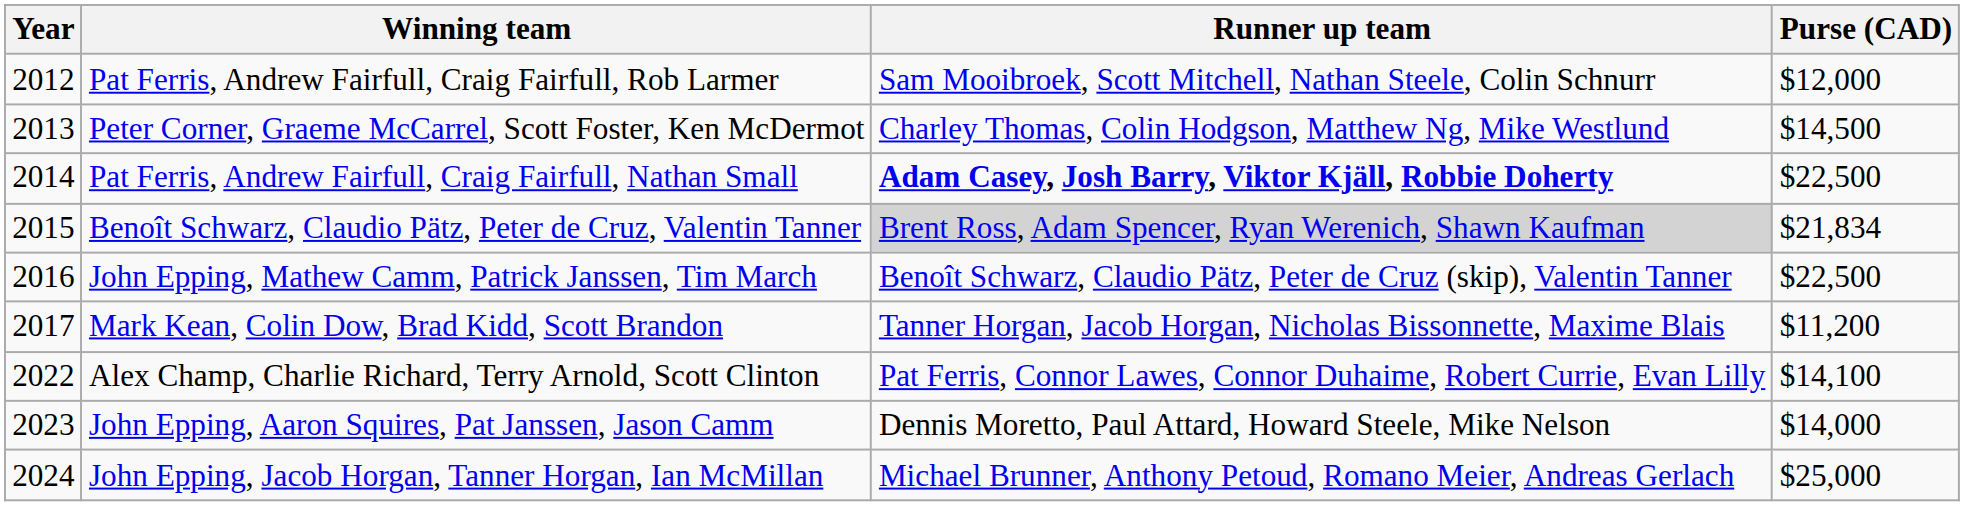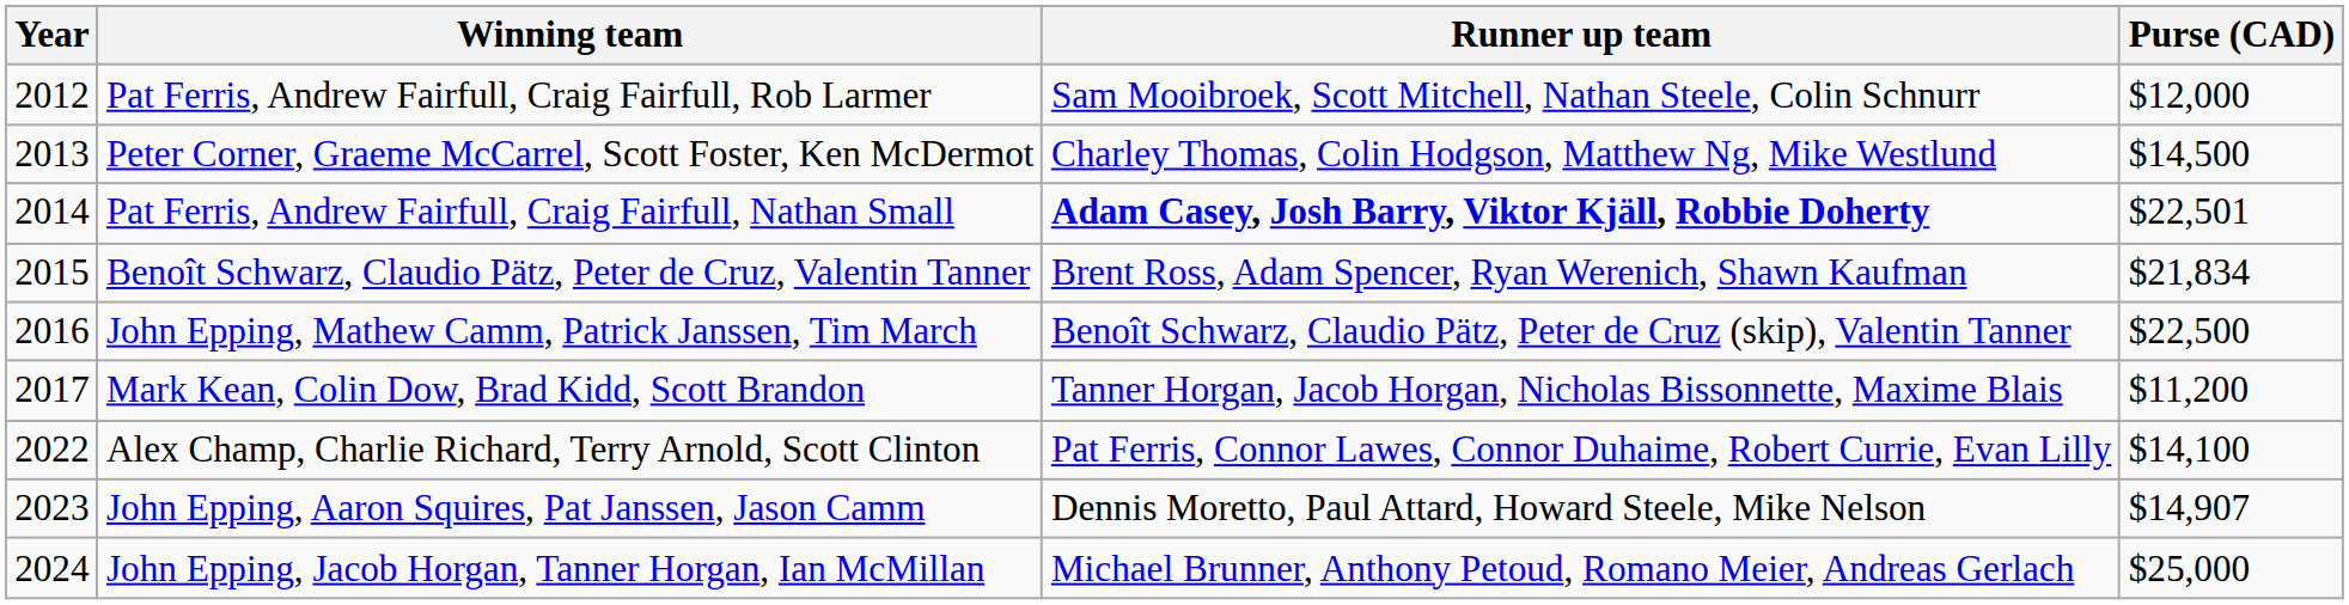Pat Ferris, Andrew Fairfull, Craig Fairfull, Nathan Small | Purse (CAD): $22,500 -> $22,501
Benoît Schwarz, Claudio Pätz, Peter de Cruz, Valentin Tanner | Runner up team: lightgrey background -> no background
John Epping, Aaron Squires, Pat Janssen, Jason Camm | Purse (CAD): $14,000 -> $14,907
